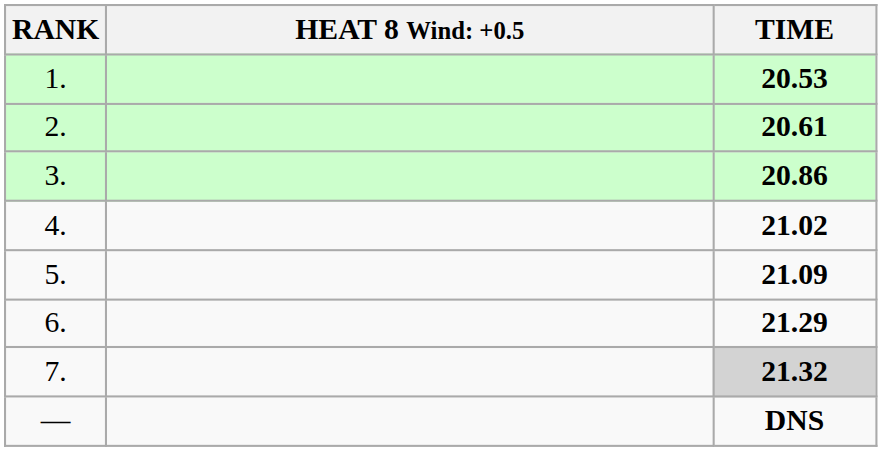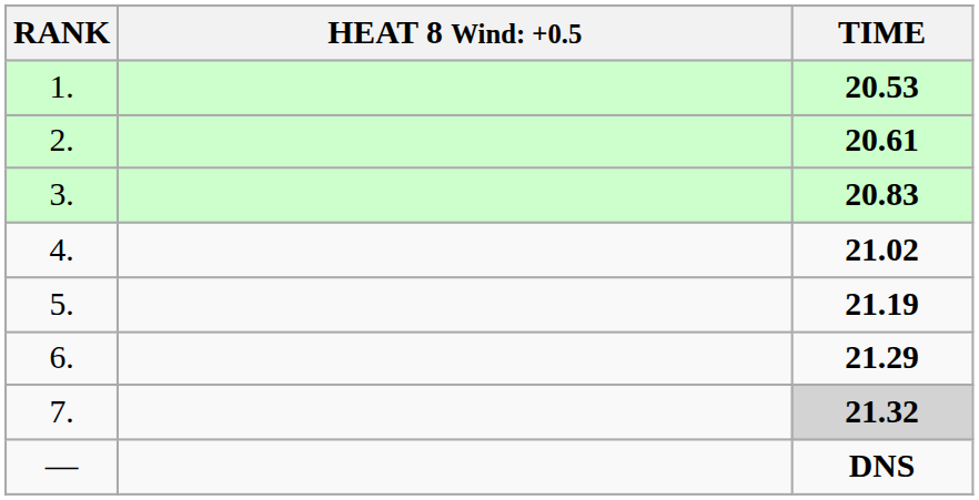3. | TIME: 20.86 -> 20.83
5. | TIME: 21.09 -> 21.19
